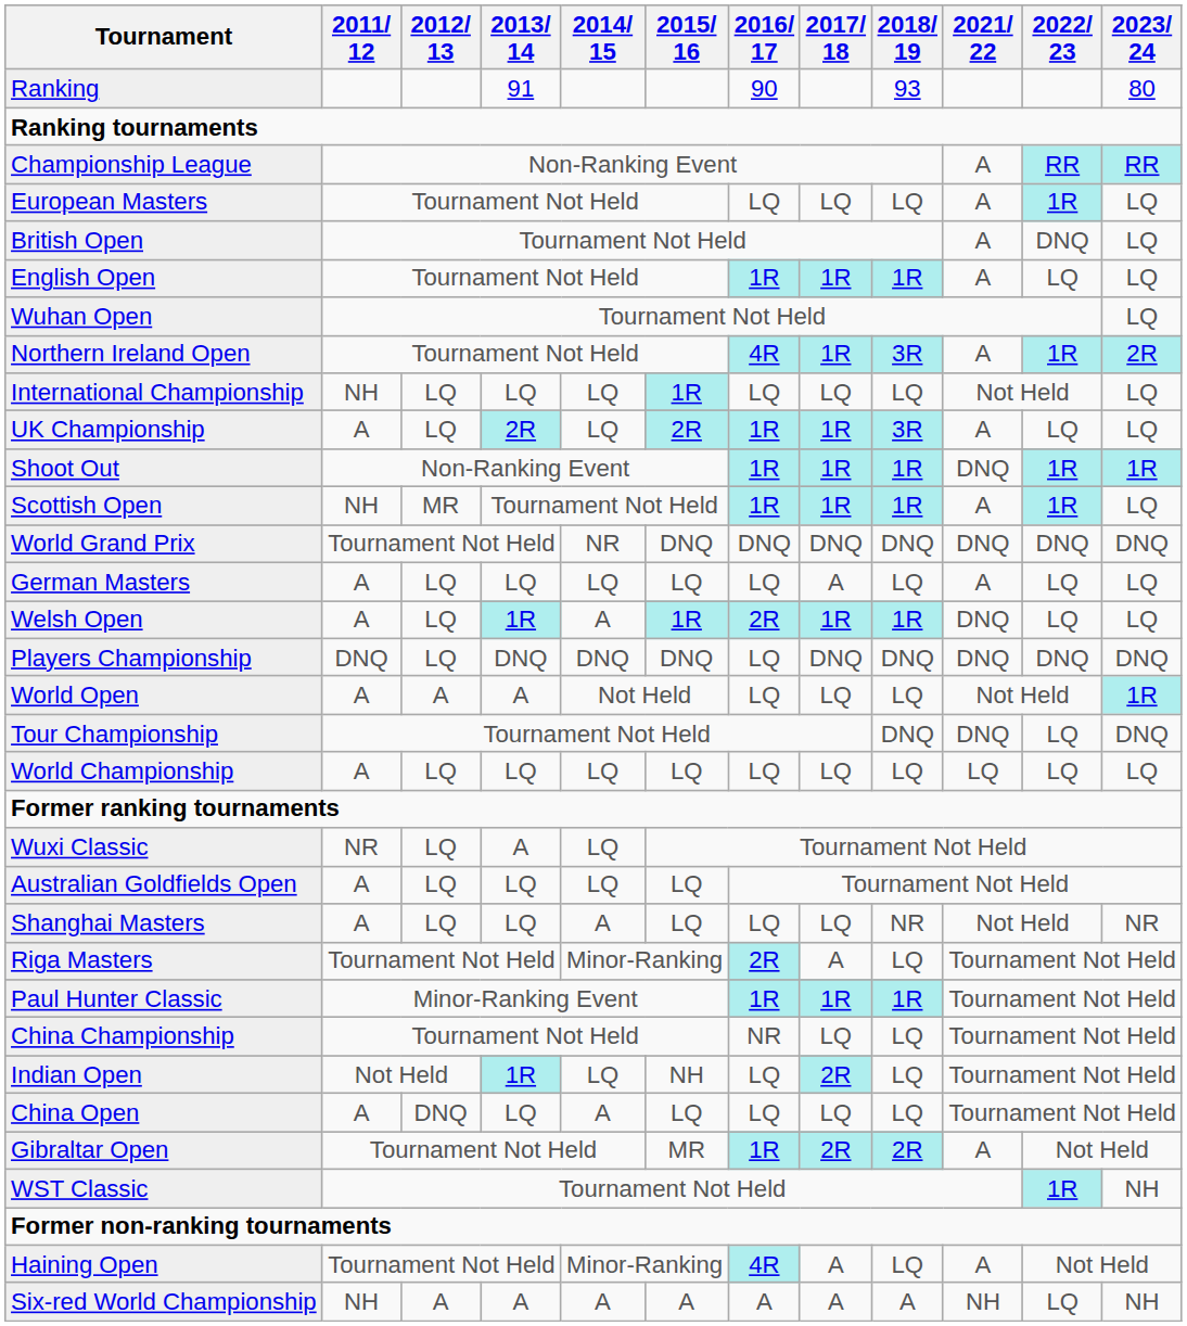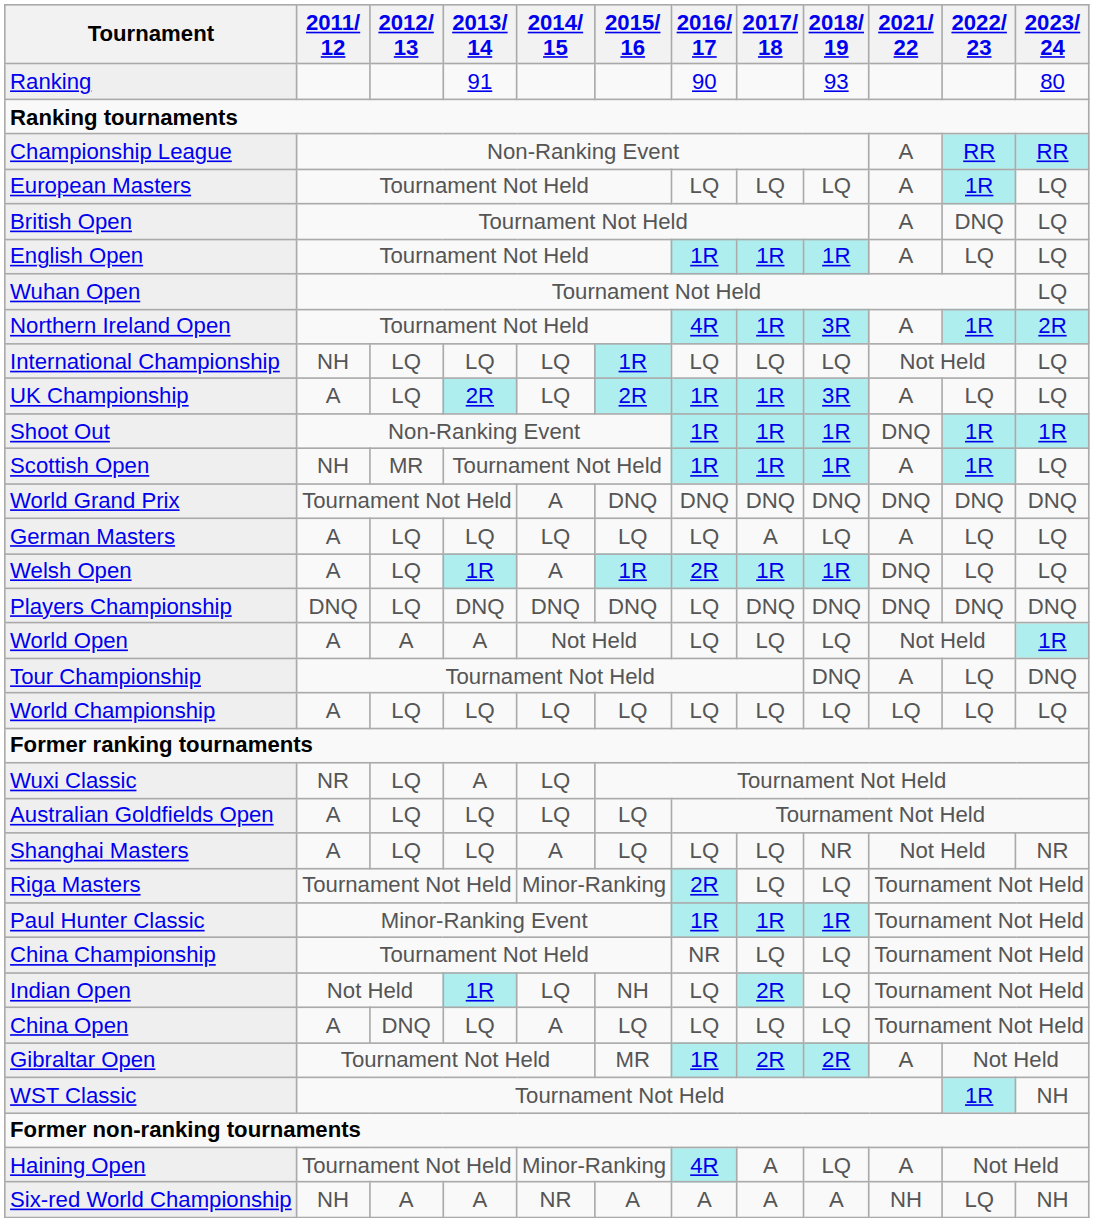World Grand Prix | 2014/ 15: NR -> A
Tour Championship | 2021/ 22: DNQ -> A
Riga Masters | 2017/ 18: A -> LQ
Six-red World Championship | 2014/ 15: A -> NR
